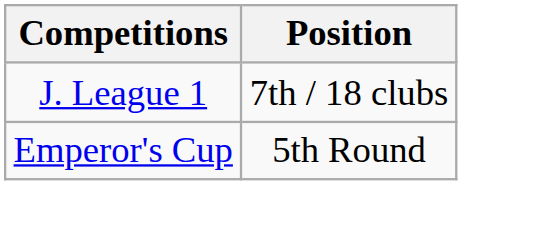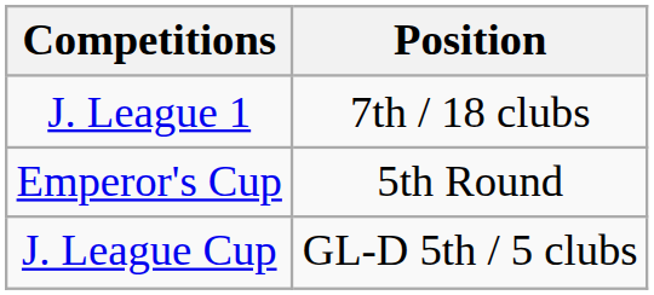+ row: J. League Cup | GL-D 5th / 5 clubs
